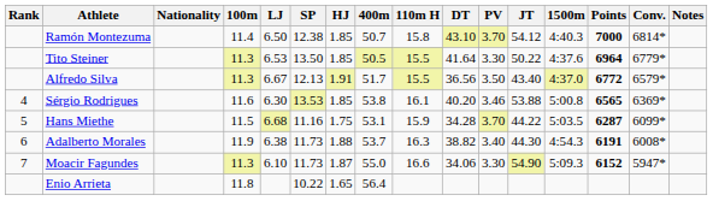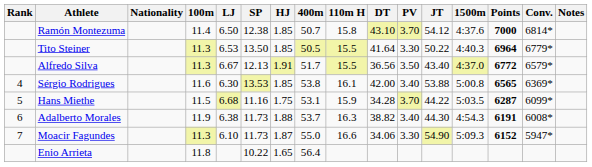Ramón Montezuma | 1500m: 4:40.3 -> 4:37.6
Tito Steiner | 1500m: 4:37.6 -> 4:40.3
Sérgio Rodrigues | DT: 40.20 -> 42.00
Sérgio Rodrigues | PV: 3.46 -> 3.40
